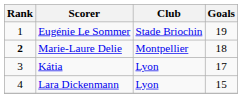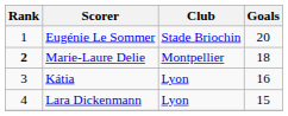Eugénie Le Sommer | Goals: 19 -> 20
Kátia | Goals: 17 -> 16
